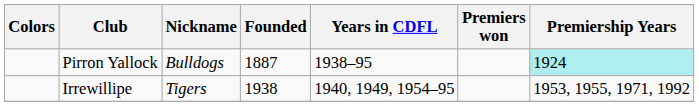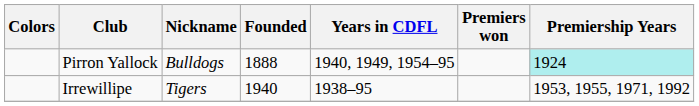Pirron Yallock | Founded: 1887 -> 1888
Pirron Yallock | Years in CDFL: 1938–95 -> 1940, 1949, 1954–95
Irrewillipe | Founded: 1938 -> 1940
Irrewillipe | Years in CDFL: 1940, 1949, 1954–95 -> 1938–95
